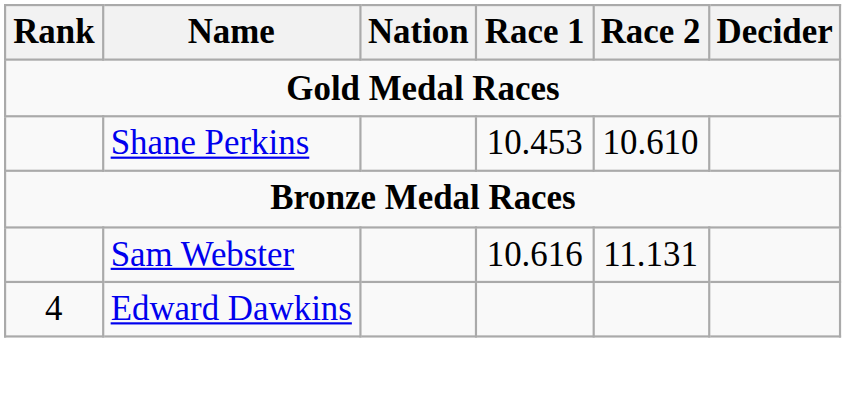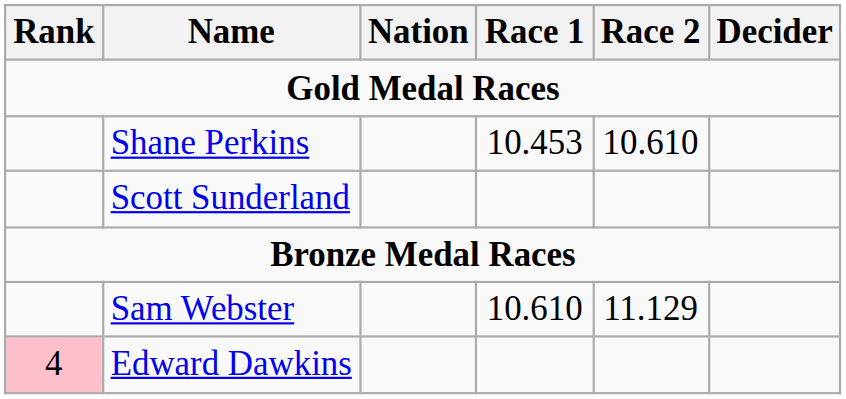+ row: Scott Sunderland
Sam Webster | Race 1: 10.616 -> 10.610
Sam Webster | Race 2: 11.131 -> 11.129
Edward Dawkins | Rank: no background -> pink background
